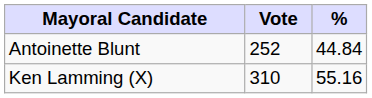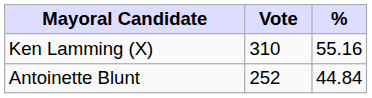rows swapped: Ken Lamming (X) <-> Antoinette Blunt
